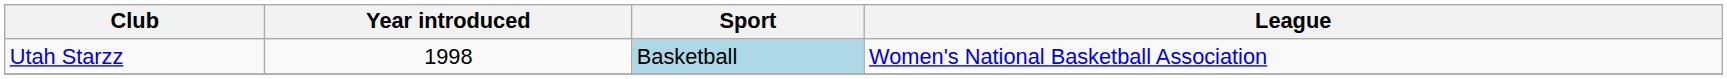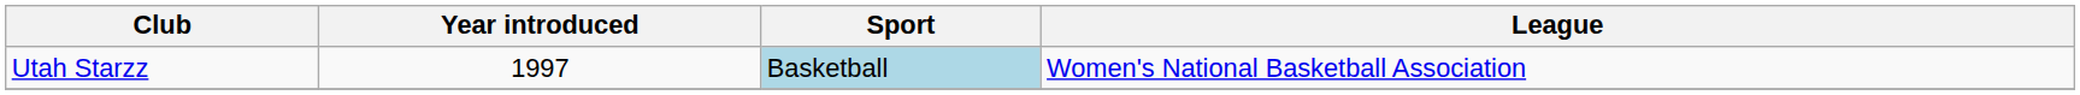Utah Starzz | Year introduced: 1998 -> 1997
